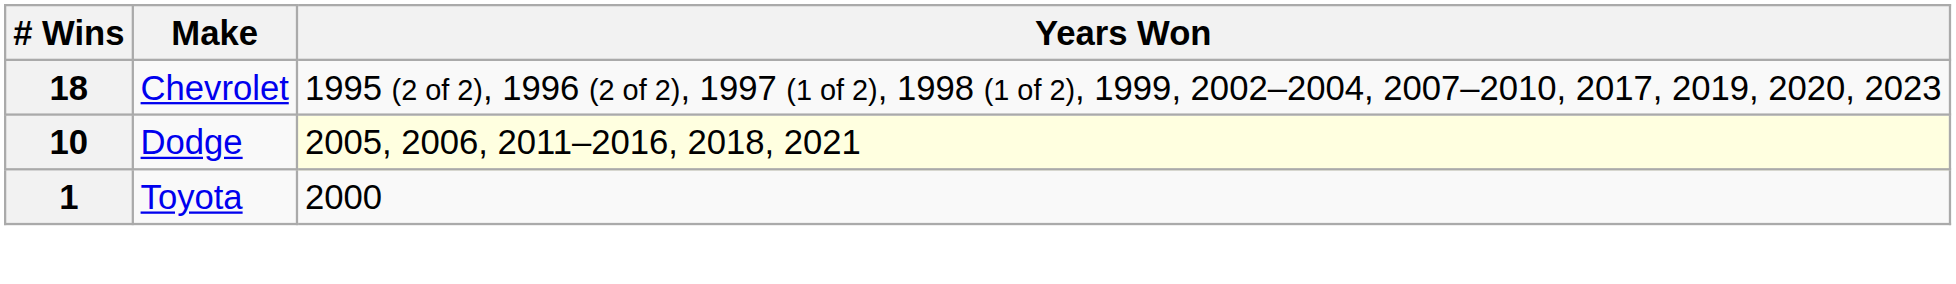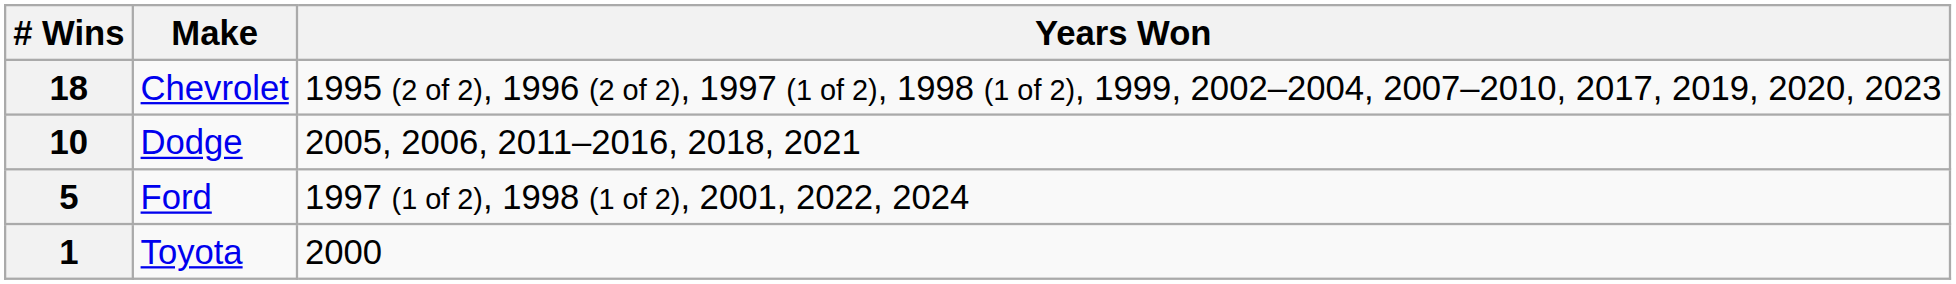10 | Years Won: lightyellow background -> no background
+ row: 5 | Ford | 1997 (1 of 2), 1998 (1 of 2), 2001, 2022, 2024
